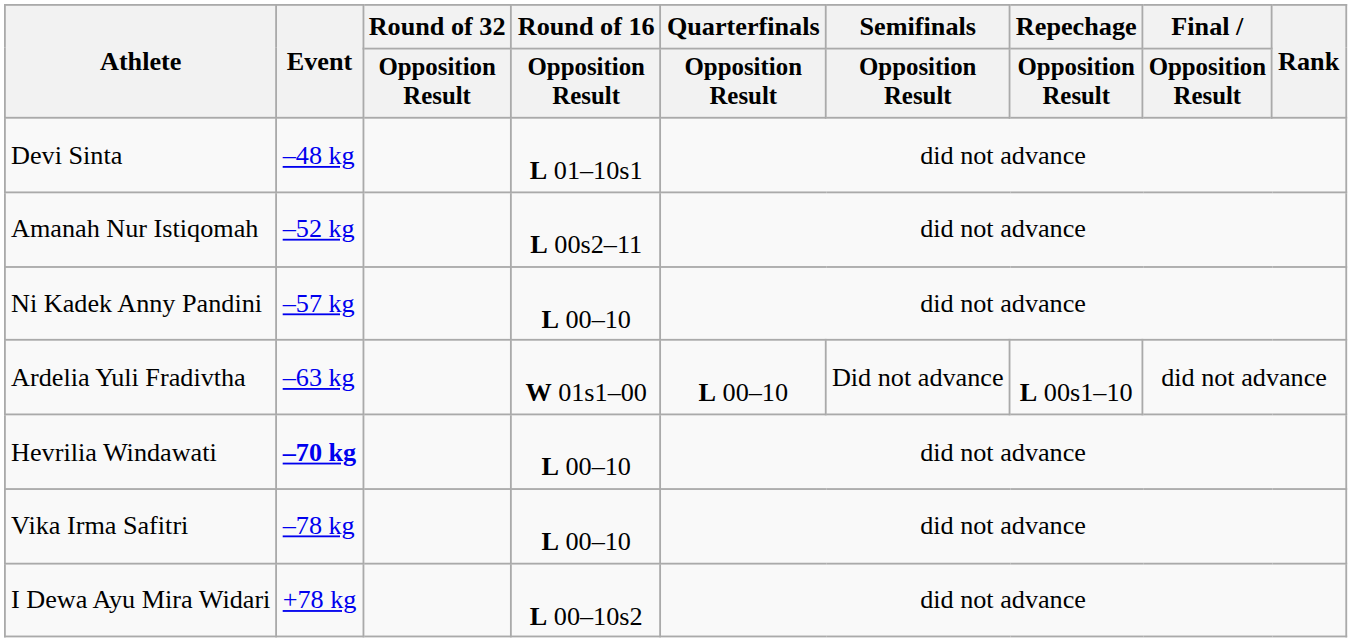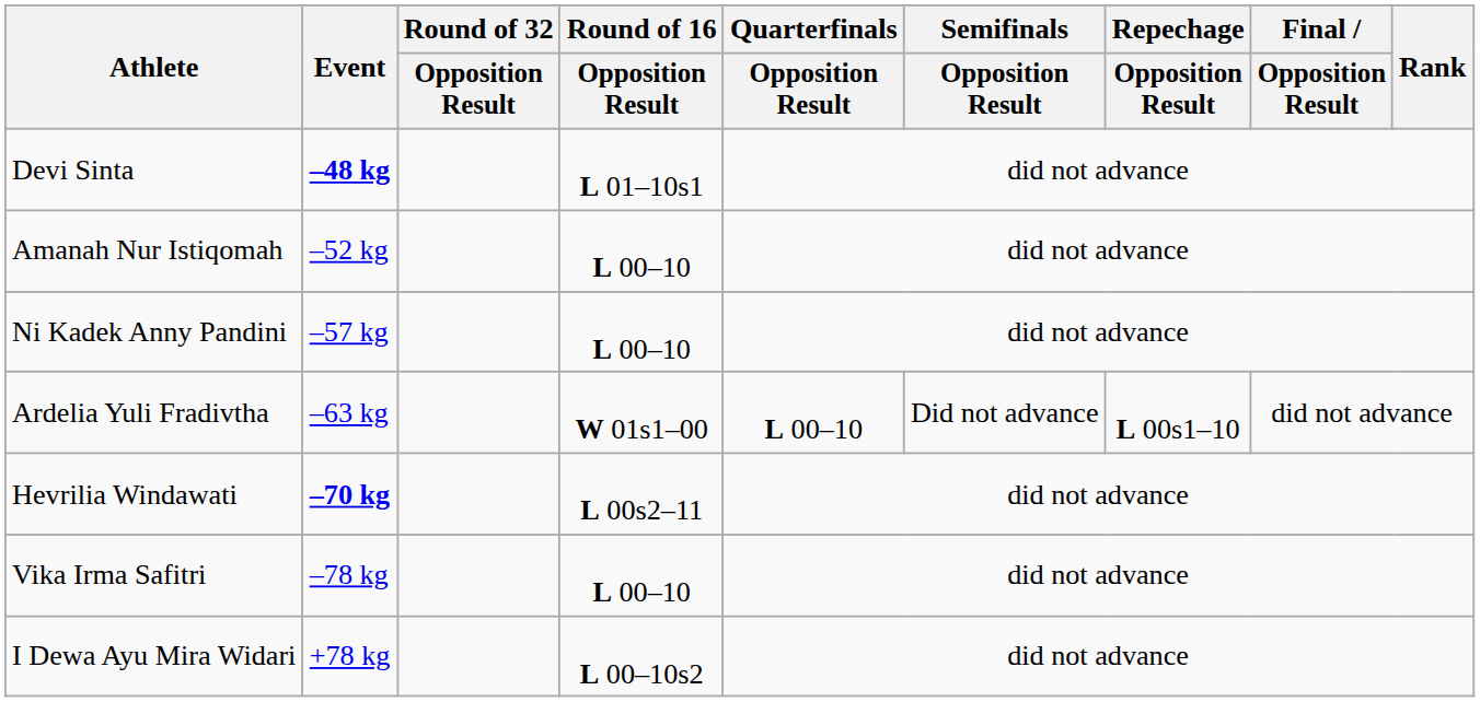Devi Sinta | Event: normal -> bold
Amanah Nur Istiqomah | Round of 16 / Opposition Result: L 00s2–11 -> L 00–10
Hevrilia Windawati | Round of 16 / Opposition Result: L 00–10 -> L 00s2–11
